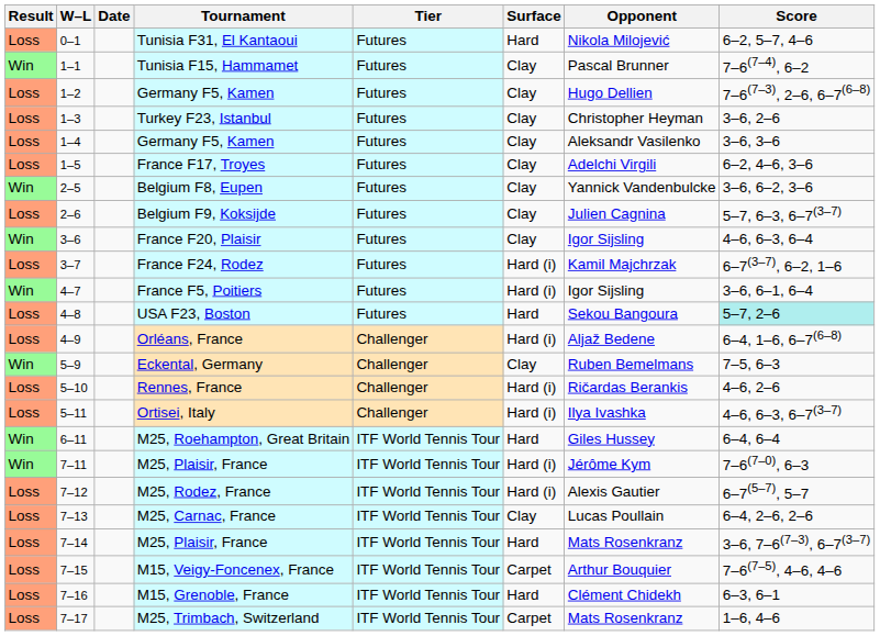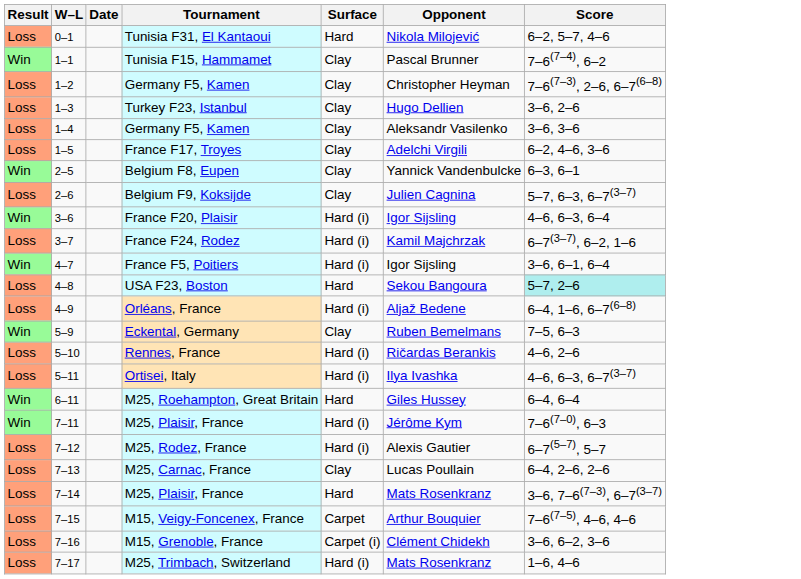- column: Tier | Futures | Futures | Futures | Futures | Futures | Futures | Futures | Futures | Futures | Futures | Futures | Futures | Challenger | Challenger | Challenger | Challenger | ITF World Tennis Tour | ITF World Tennis Tour | ITF World Tennis Tour | ITF World Tennis Tour | ITF World Tennis Tour | ITF World Tennis Tour | ITF World Tennis Tour | ITF World Tennis Tour
1–2 / Germany F5, Kamen | Opponent: Hugo Dellien -> Christopher Heyman
Turkey F23, Istanbul | Opponent: Christopher Heyman -> Hugo Dellien
Belgium F8, Eupen | Score: 3–6, 6–2, 3–6 -> 6–3, 6–1
France F20, Plaisir | Surface: Clay -> Hard (i)
M15, Grenoble, France | Surface: Hard -> Carpet (i)
M15, Grenoble, France | Score: 6–3, 6–1 -> 3–6, 6–2, 3–6
M25, Trimbach, Switzerland | Surface: Carpet -> Hard (i)
